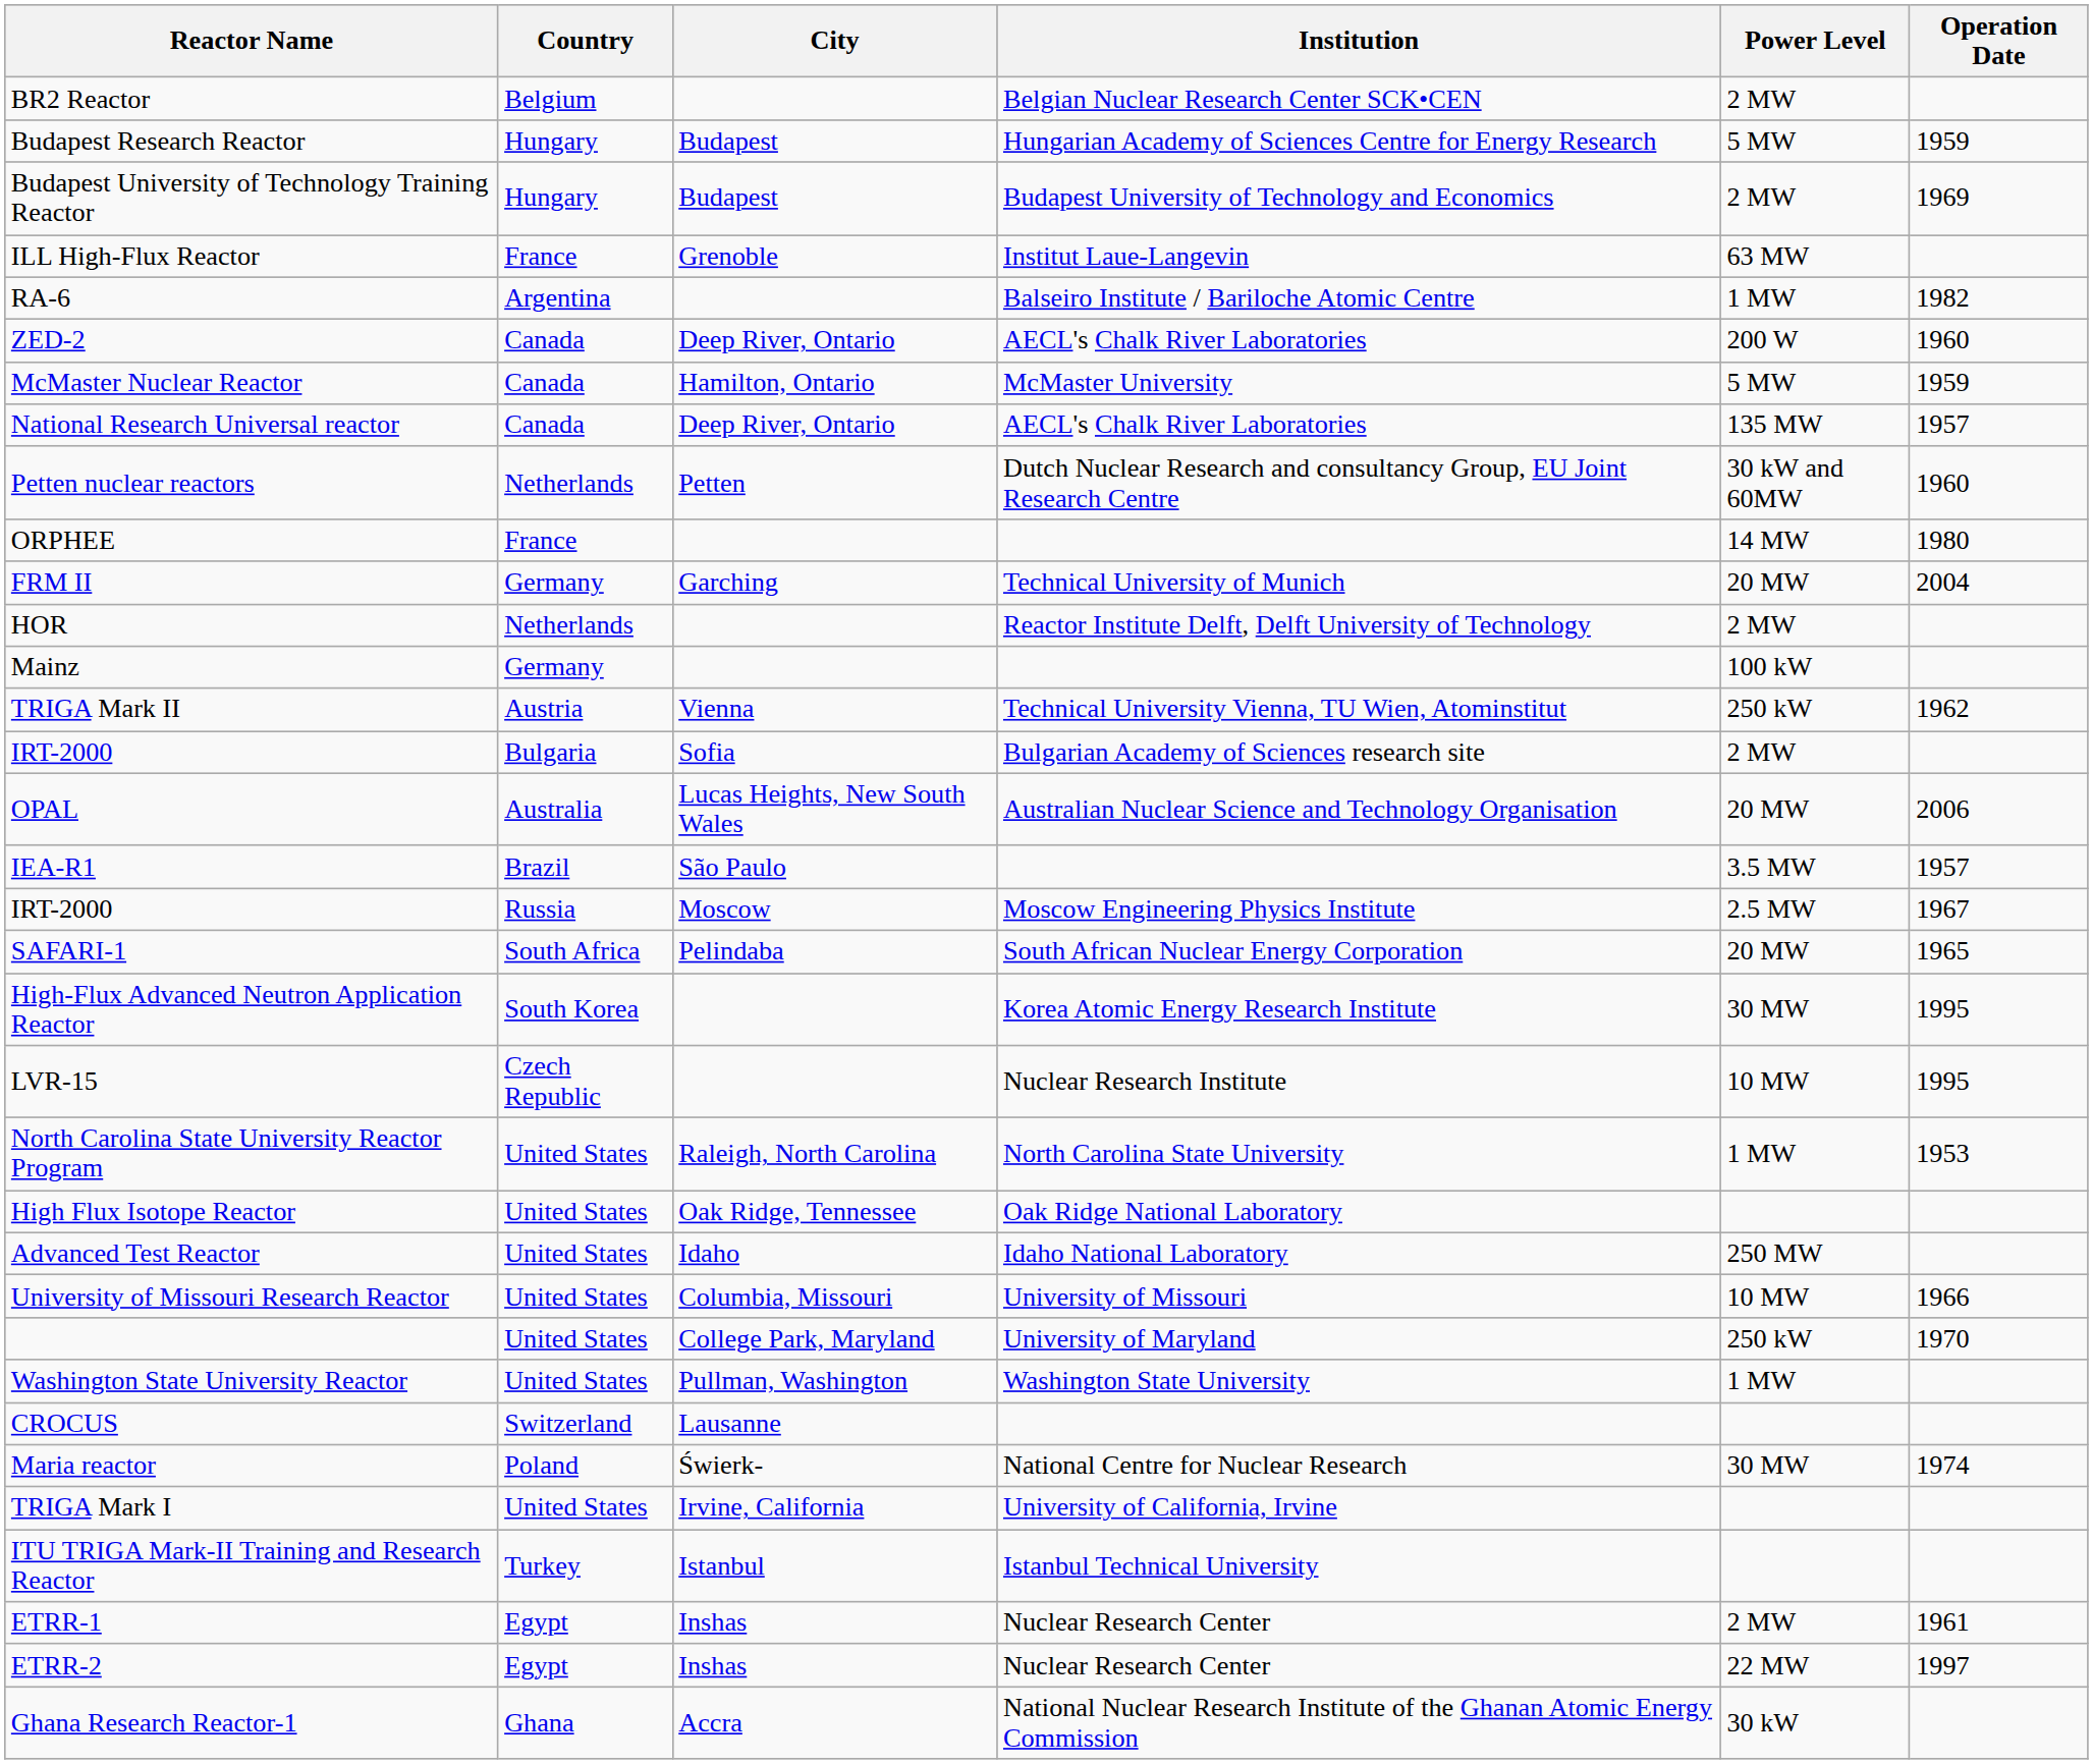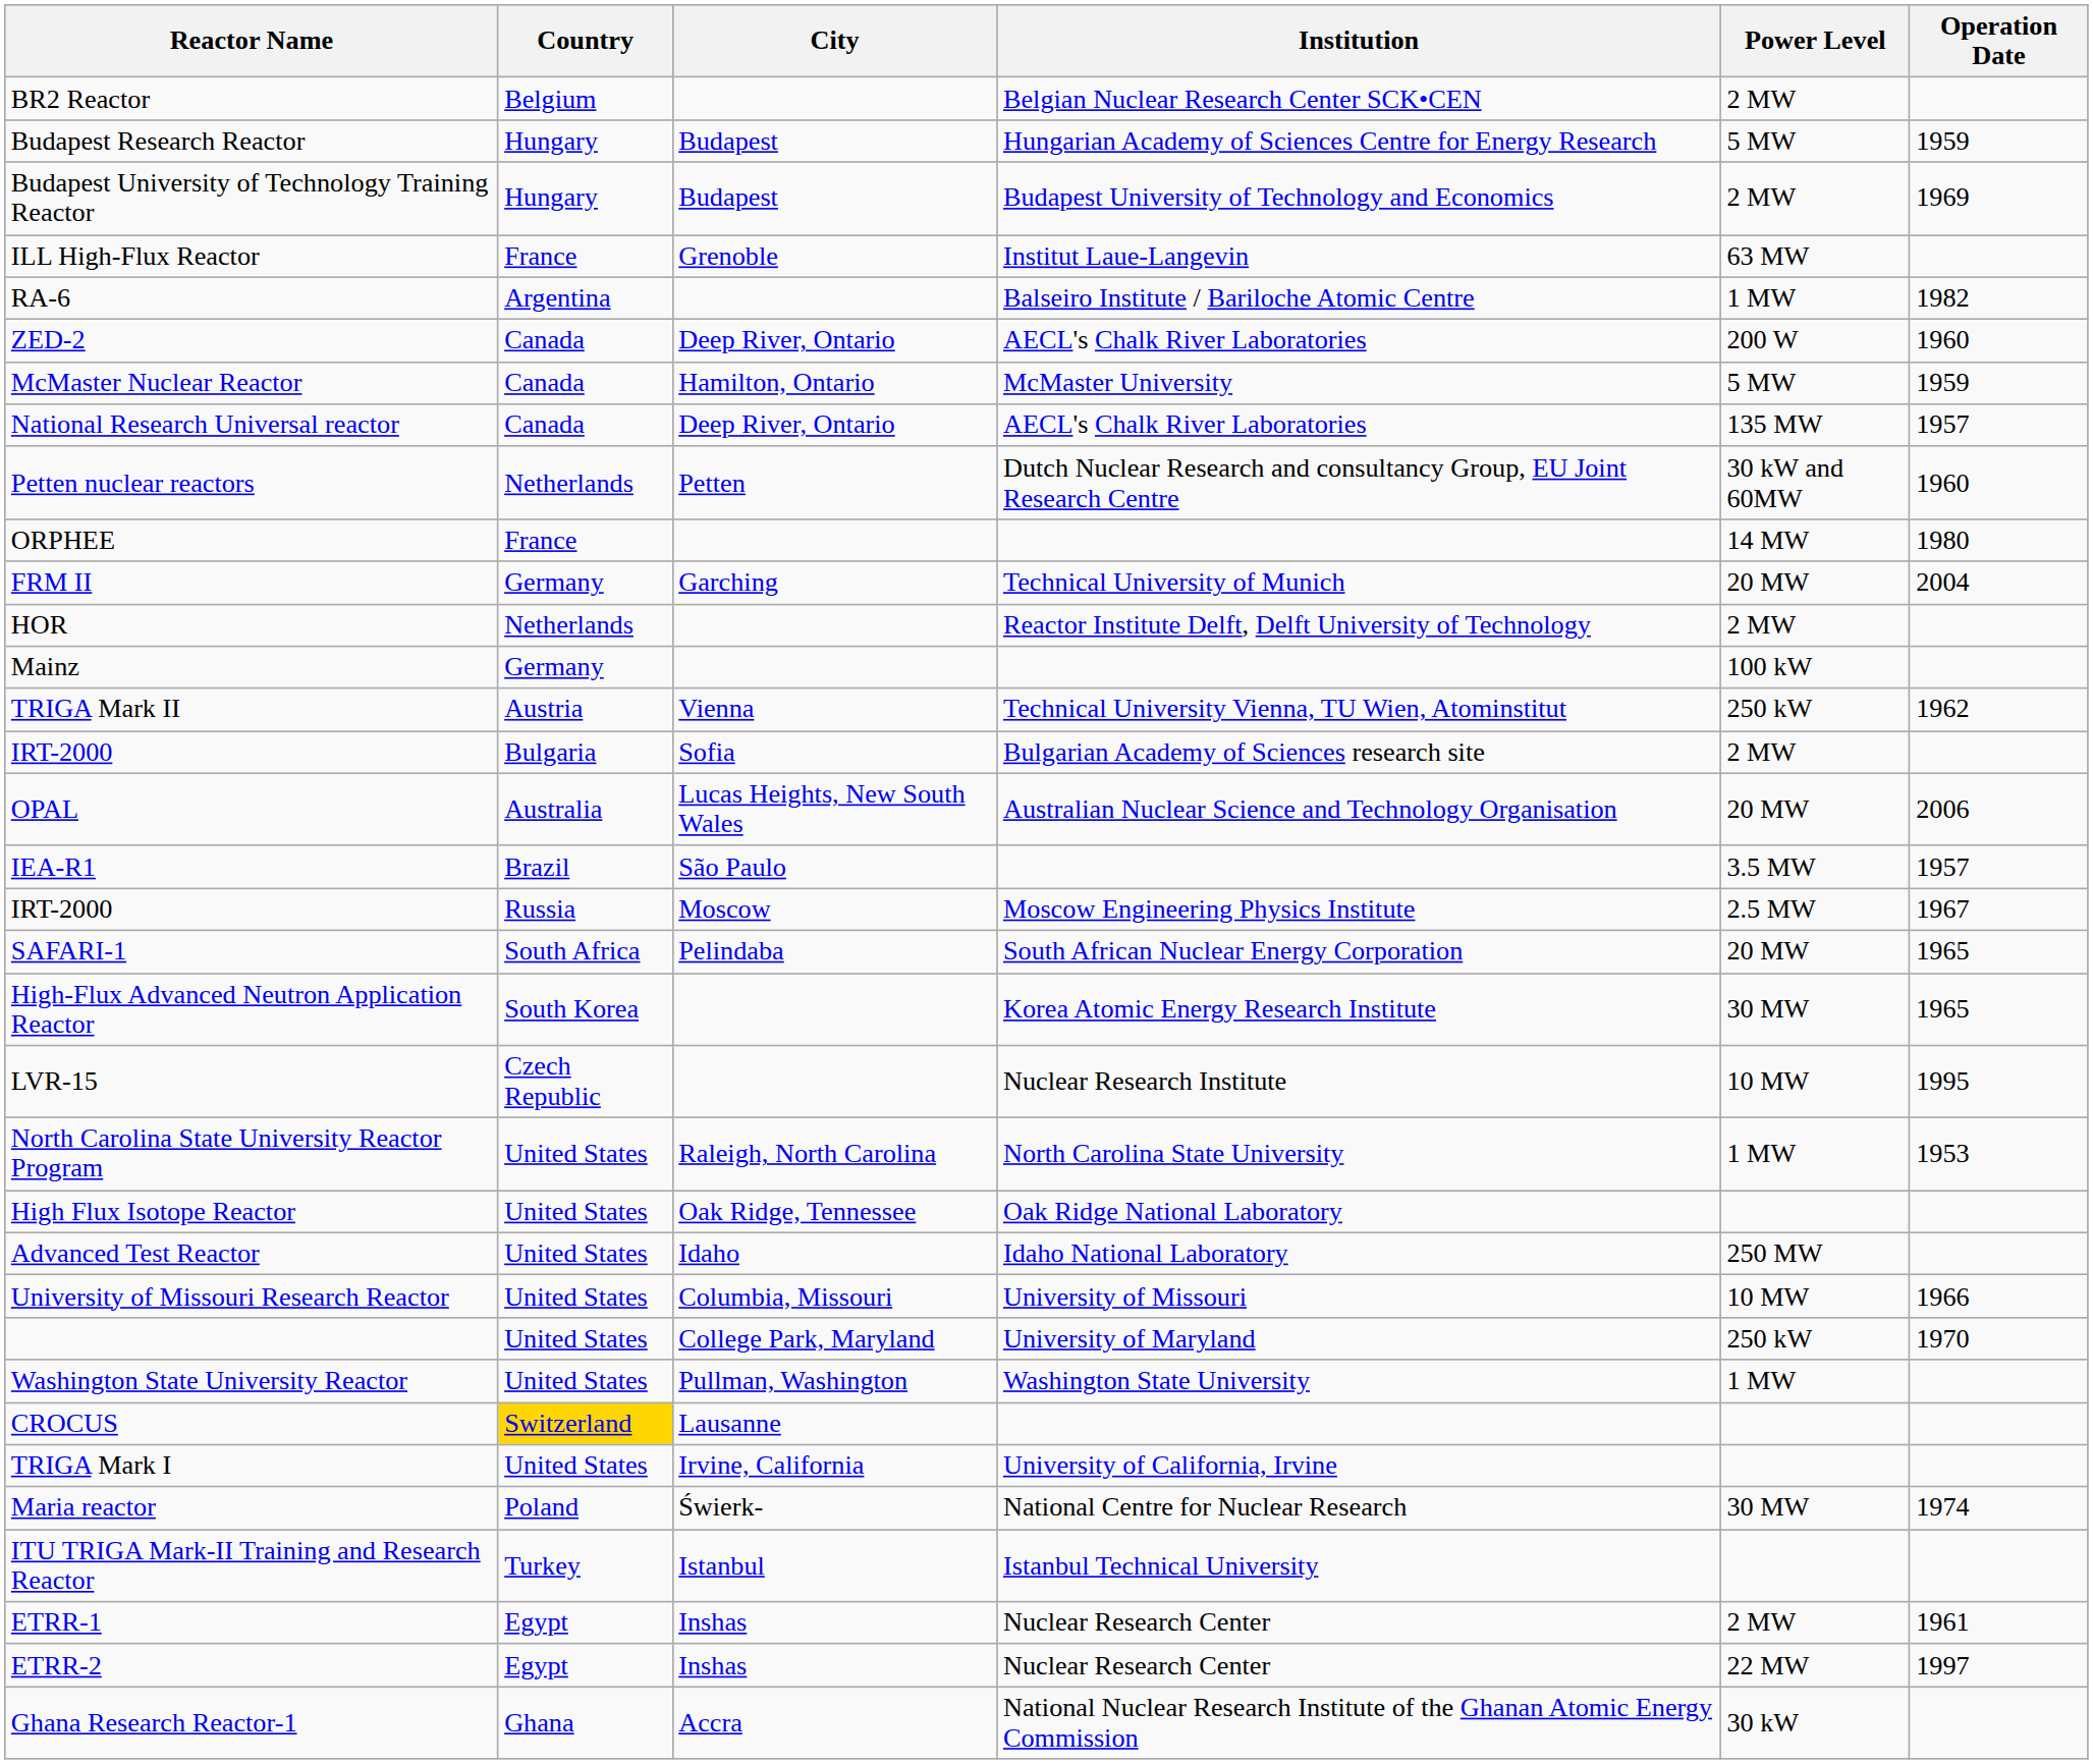High-Flux Advanced Neutron Application Reactor | Operation Date: 1995 -> 1965
CROCUS | Country: no background -> gold background
rows swapped: Maria reactor <-> TRIGA Mark I
